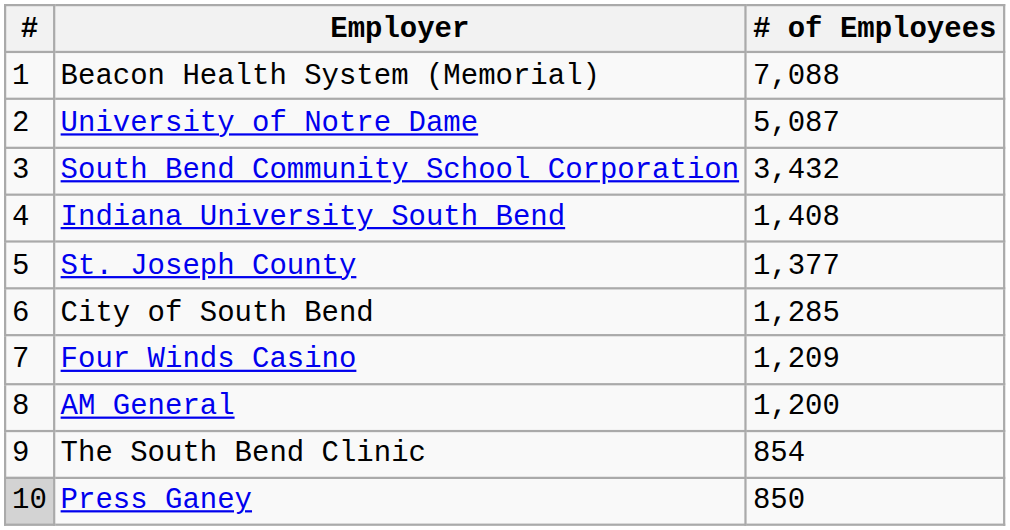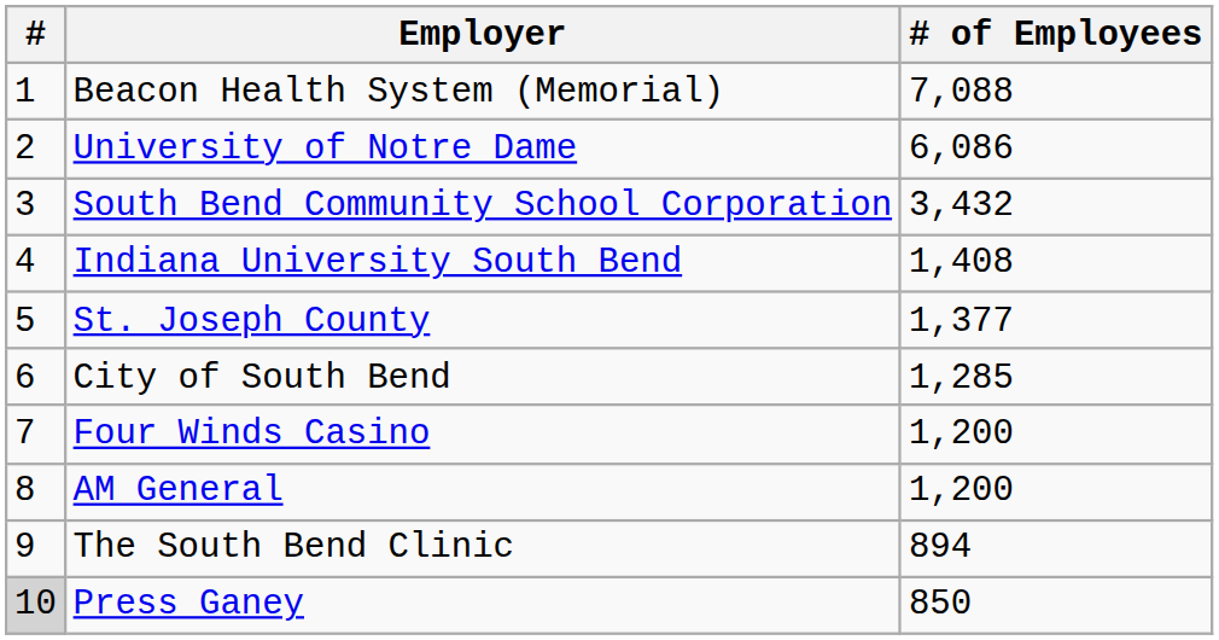University of Notre Dame | # of Employees: 5,087 -> 6,086
Four Winds Casino | # of Employees: 1,209 -> 1,200
The South Bend Clinic | # of Employees: 854 -> 894
